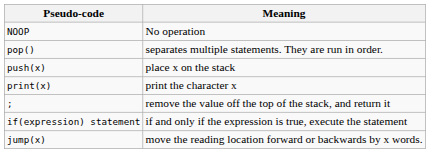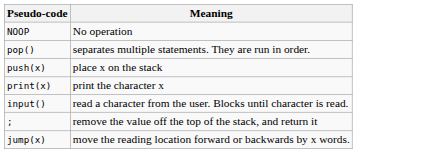+ row: input() | read a character from the user. Blocks until character is read.
- row: if(expression) statement | if and only if the expression is true, execute the statement
